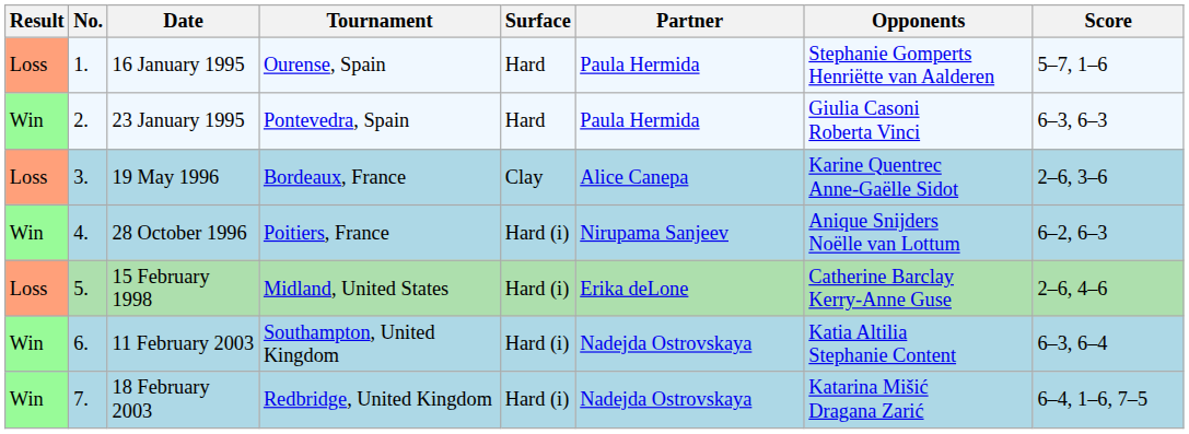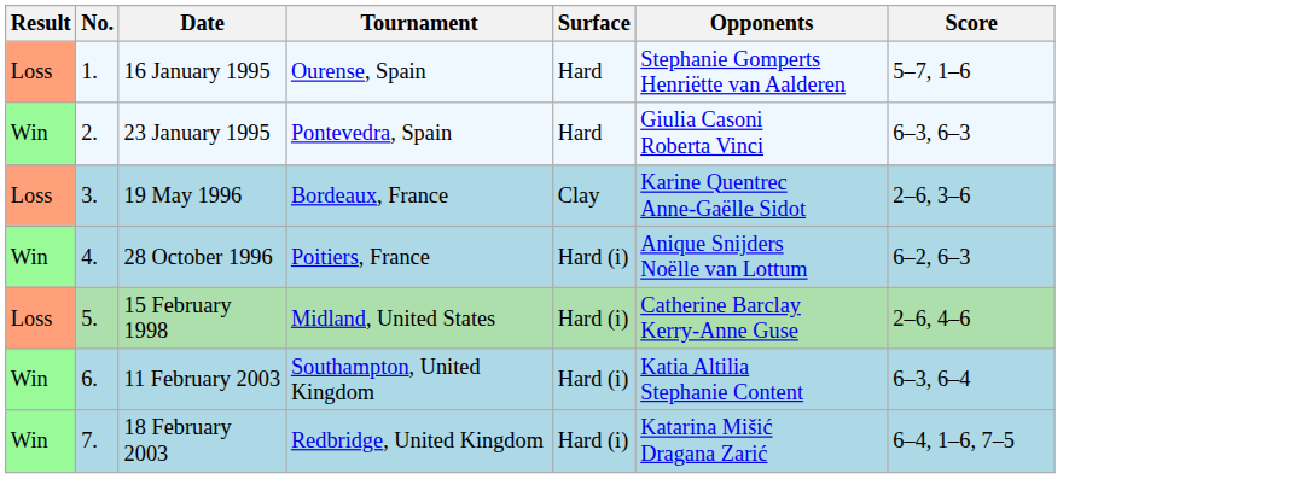- column: Partner | Paula Hermida | Paula Hermida | Alice Canepa | Nirupama Sanjeev | Erika deLone | Nadejda Ostrovskaya | Nadejda Ostrovskaya
